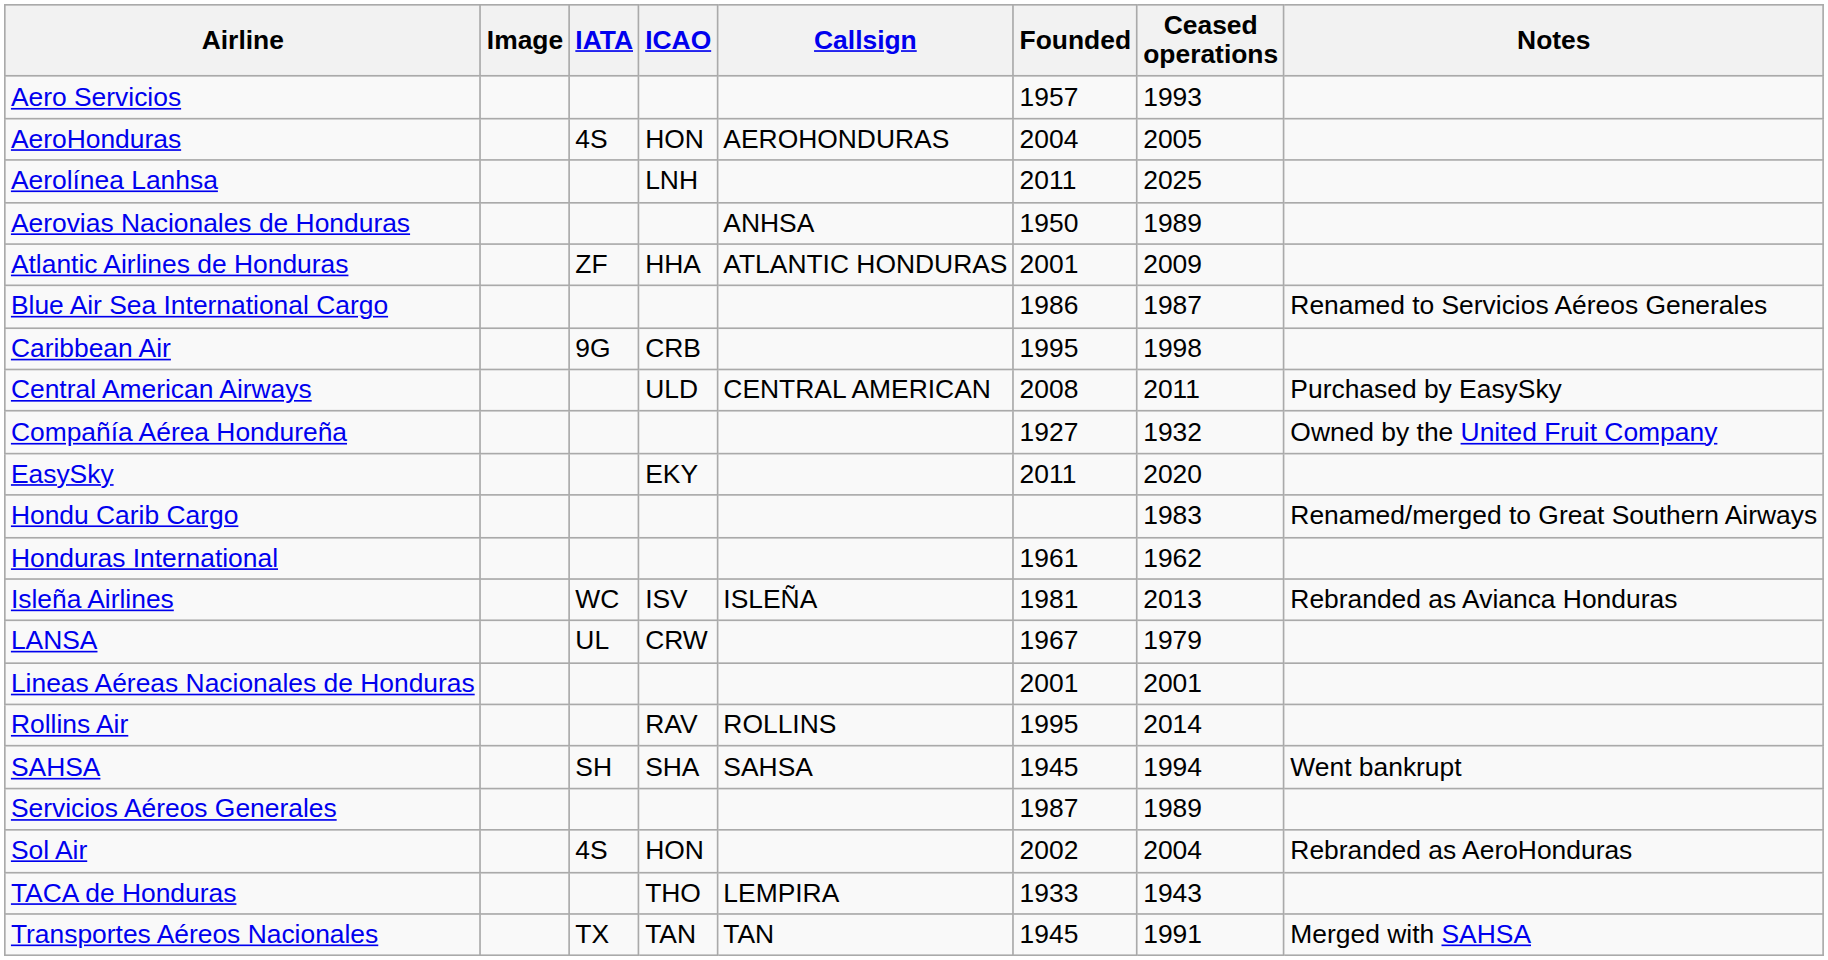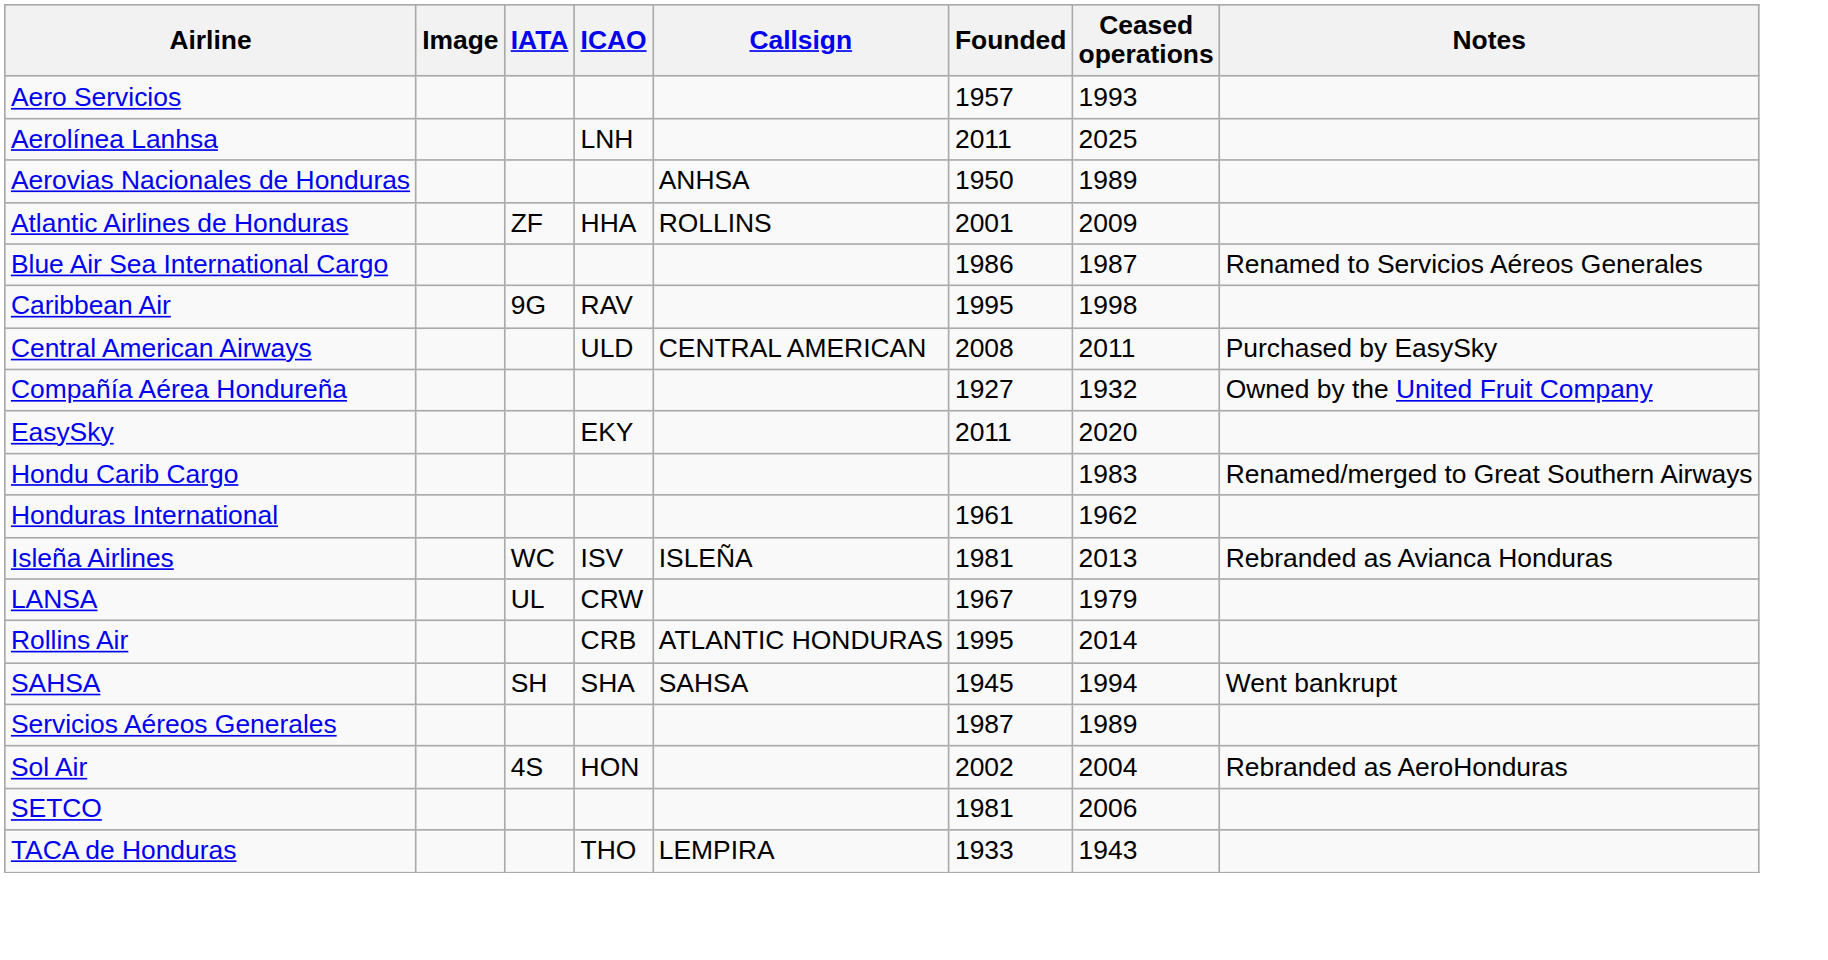- row: AeroHonduras | 4S | HON | AEROHONDURAS | 2004 | 2005
Atlantic Airlines de Honduras | Callsign: ATLANTIC HONDURAS -> ROLLINS
Caribbean Air | ICAO: CRB -> RAV
- row: Lineas Aéreas Nacionales de Honduras | 2001 | 2001
Rollins Air | ICAO: RAV -> CRB
Rollins Air | Callsign: ROLLINS -> ATLANTIC HONDURAS
+ row: SETCO | 1981 | 2006
- row: Transportes Aéreos Nacionales | TX | TAN | TAN | 1945 | 1991 | Merged with SAHSA
